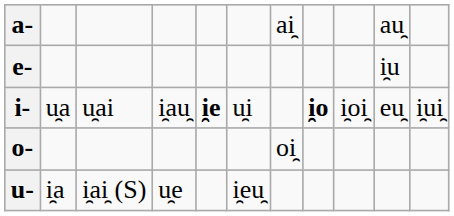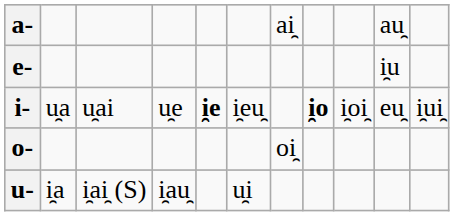i- | column 4: i̯au̯ -> u̯e
i- | column 6: u̯i -> i̯eu̯
u- | column 4: u̯e -> i̯au̯
u- | column 6: i̯eu̯ -> u̯i
